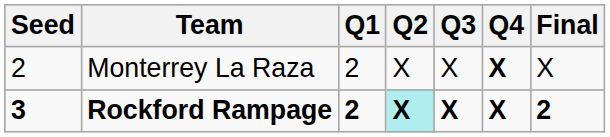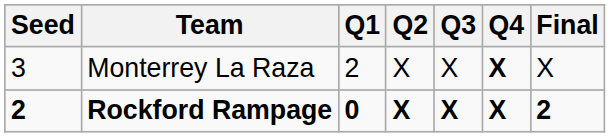Monterrey La Raza | Seed: 2 -> 3
Rockford Rampage | Seed: 3 -> 2
Rockford Rampage | Q1: 2 -> 0
Rockford Rampage | Q2: paleturquoise background -> no background
